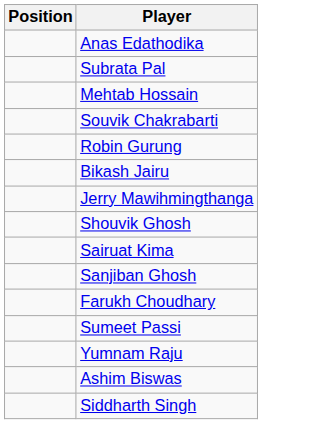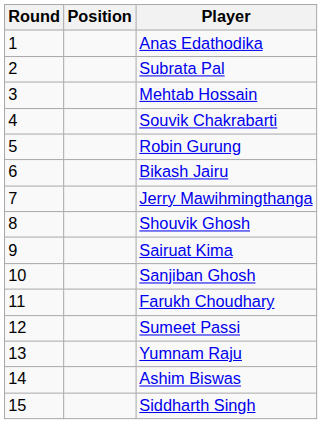+ column: Round | 1 | 2 | 3 | 4 | 5 | 6 | 7 | 8 | 9 | 10 | 11 | 12 | 13 | 14 | 15
